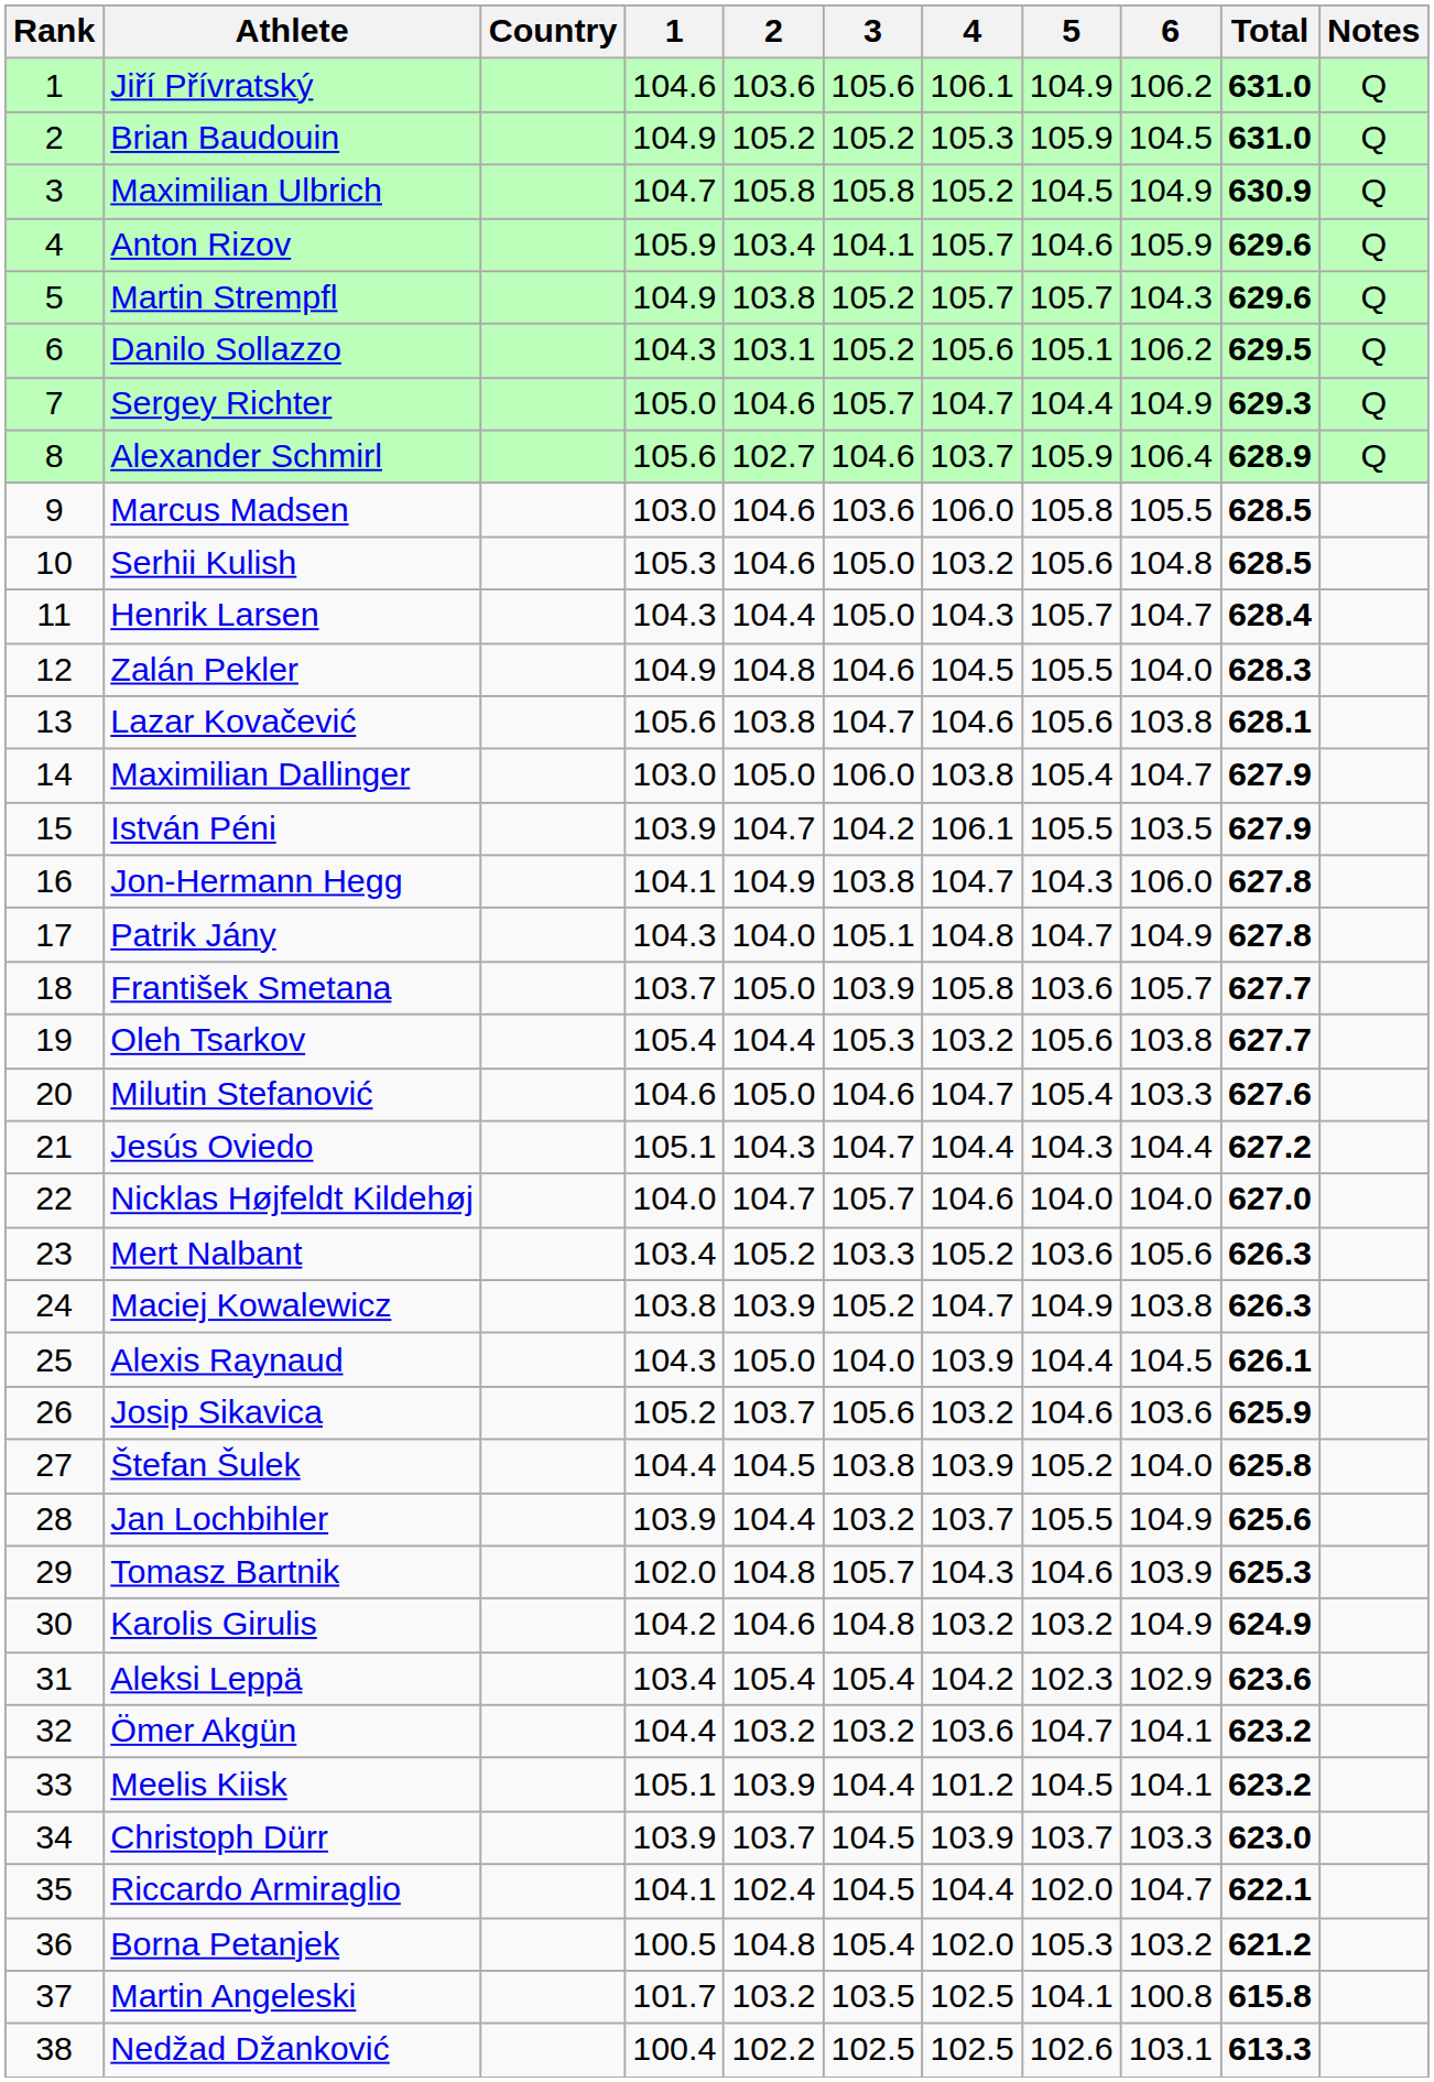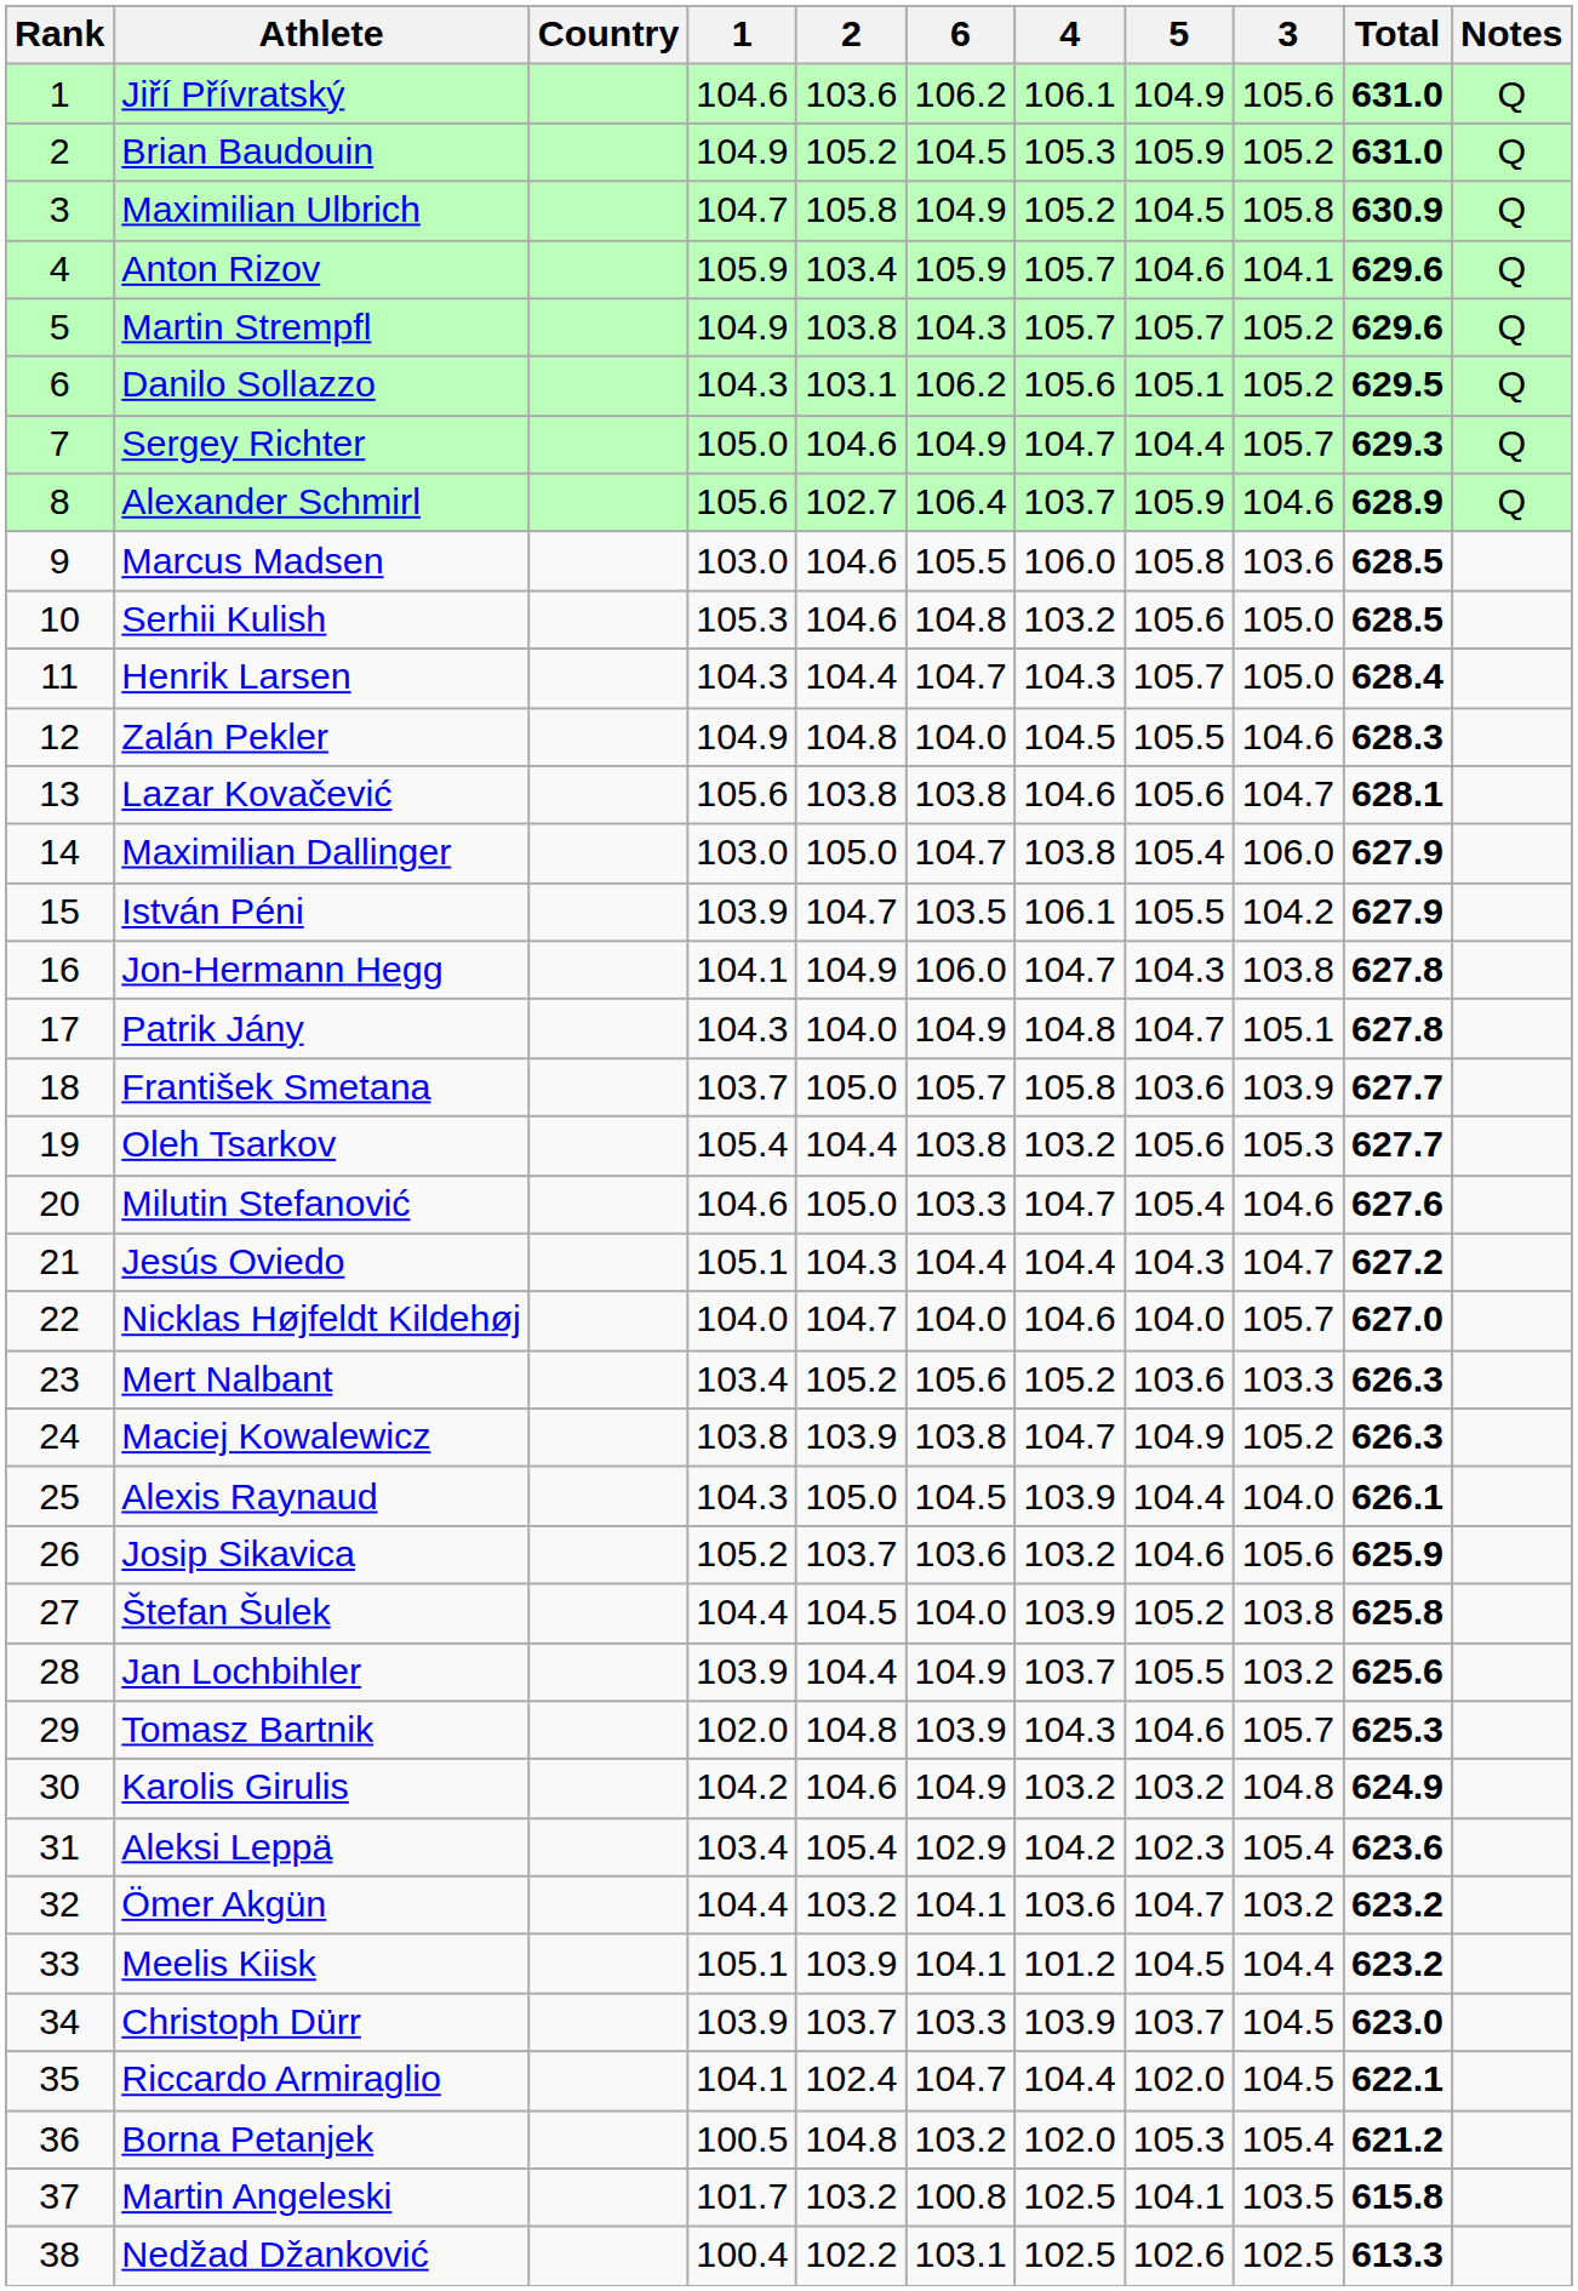columns swapped: 3 <-> 6
